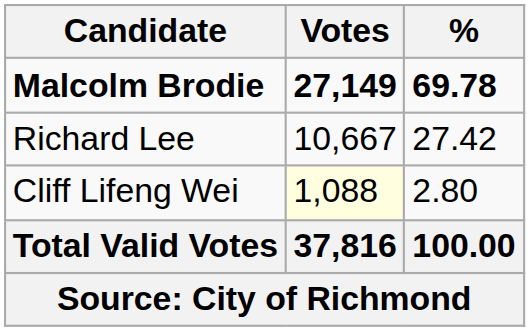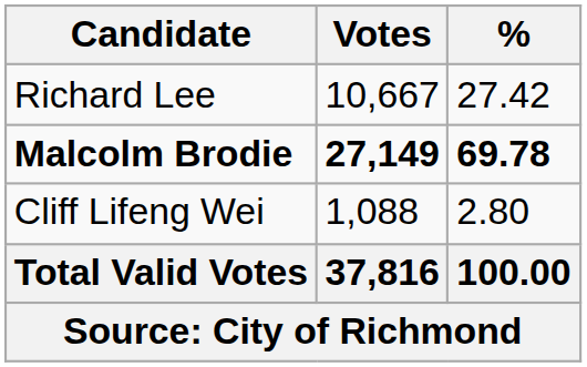rows swapped: Malcolm Brodie <-> Richard Lee
Cliff Lifeng Wei | Votes: lightyellow background -> no background
